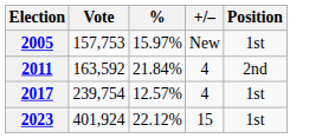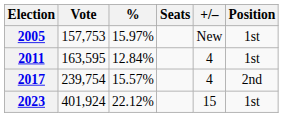+ column: Seats
2011 | Vote: 163,592 -> 163,595
2011 | %: 21.84% -> 12.84%
2011 | Position: 2nd -> 1st
2017 | %: 12.57% -> 15.57%
2017 | Position: 1st -> 2nd
